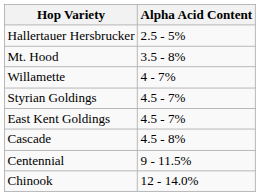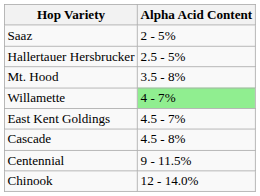+ row: Saaz | 2 - 5%
Willamette | Alpha Acid Content: no background -> lightgreen background
- row: Styrian Goldings | 4.5 - 7%
